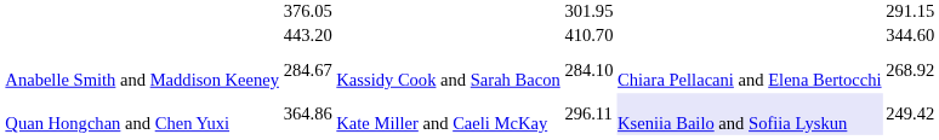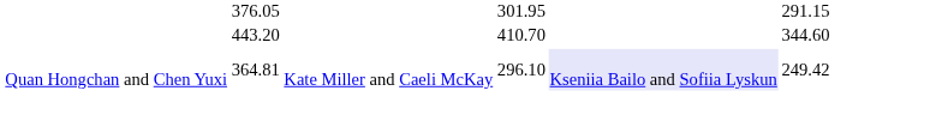- row: Anabelle Smith and Maddison Keeney | 284.67 | Kassidy Cook and Sarah Bacon | 284.10 | Chiara Pellacani and Elena Bertocchi | 268.92
Quan Hongchan and Chen Yuxi | column 3: 364.86 -> 364.81
Quan Hongchan and Chen Yuxi | column 5: 296.11 -> 296.10
